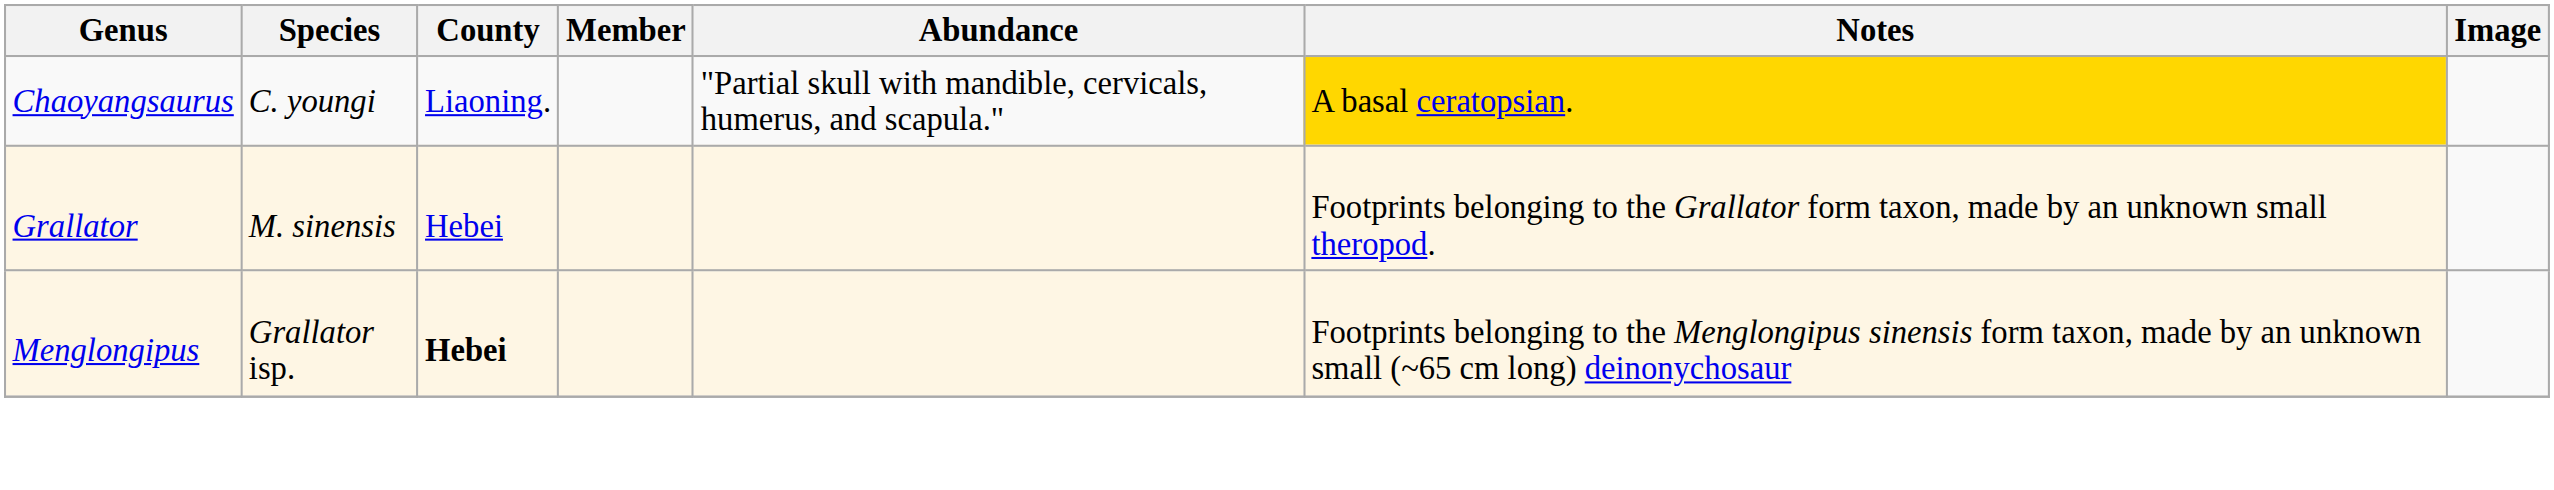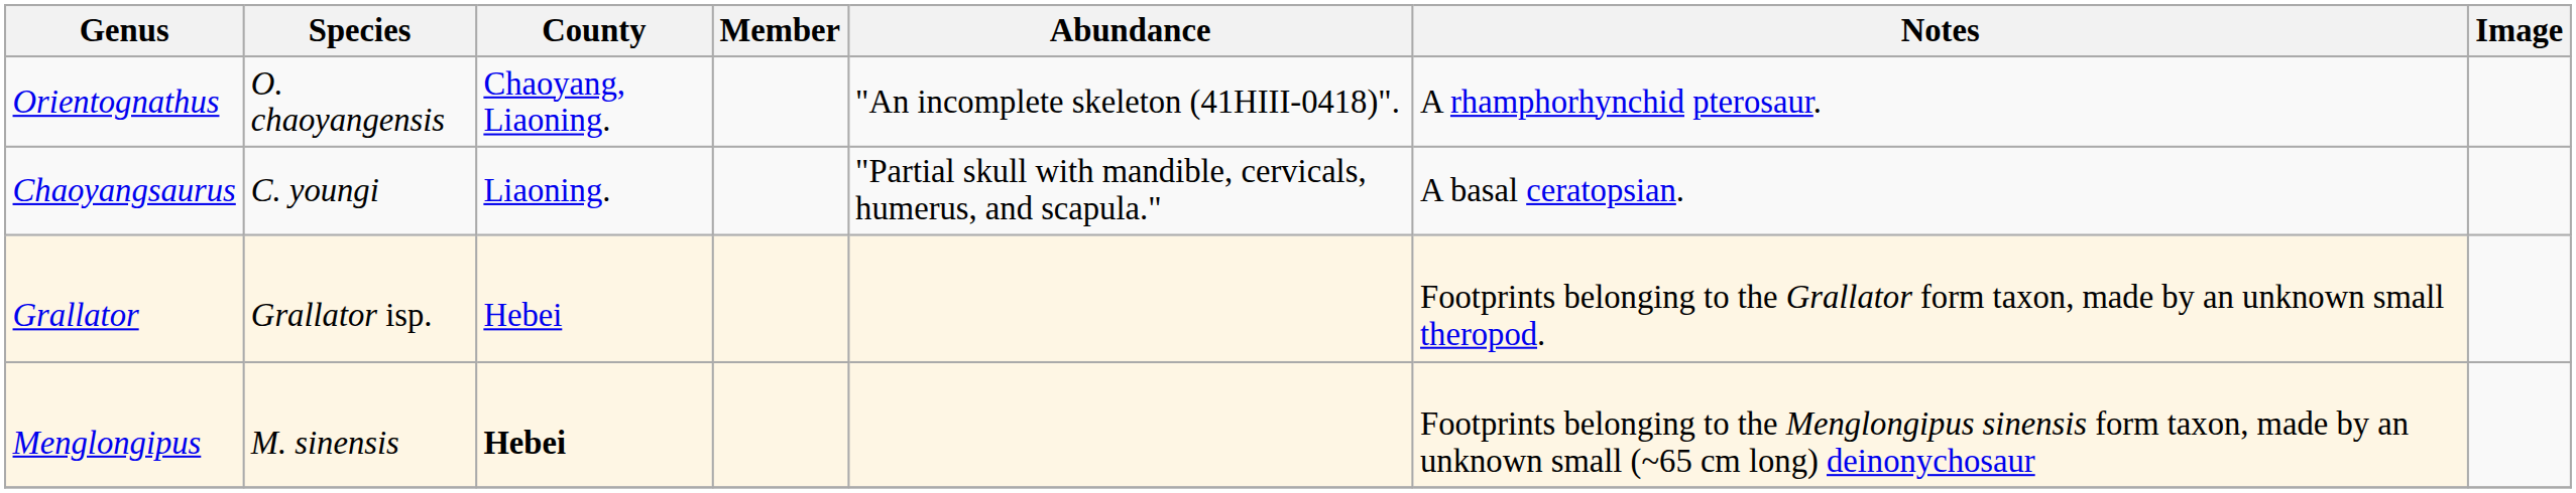+ row: Orientognathus | O. chaoyangensis | Chaoyang, Liaoning. | "An incomplete skeleton (41HIII-0418)". | A rhamphorhynchid pterosaur.
Chaoyangsaurus | Notes: gold background -> no background
Grallator | Species: M. sinensis -> Grallator isp.
Menglongipus | Species: Grallator isp. -> M. sinensis
